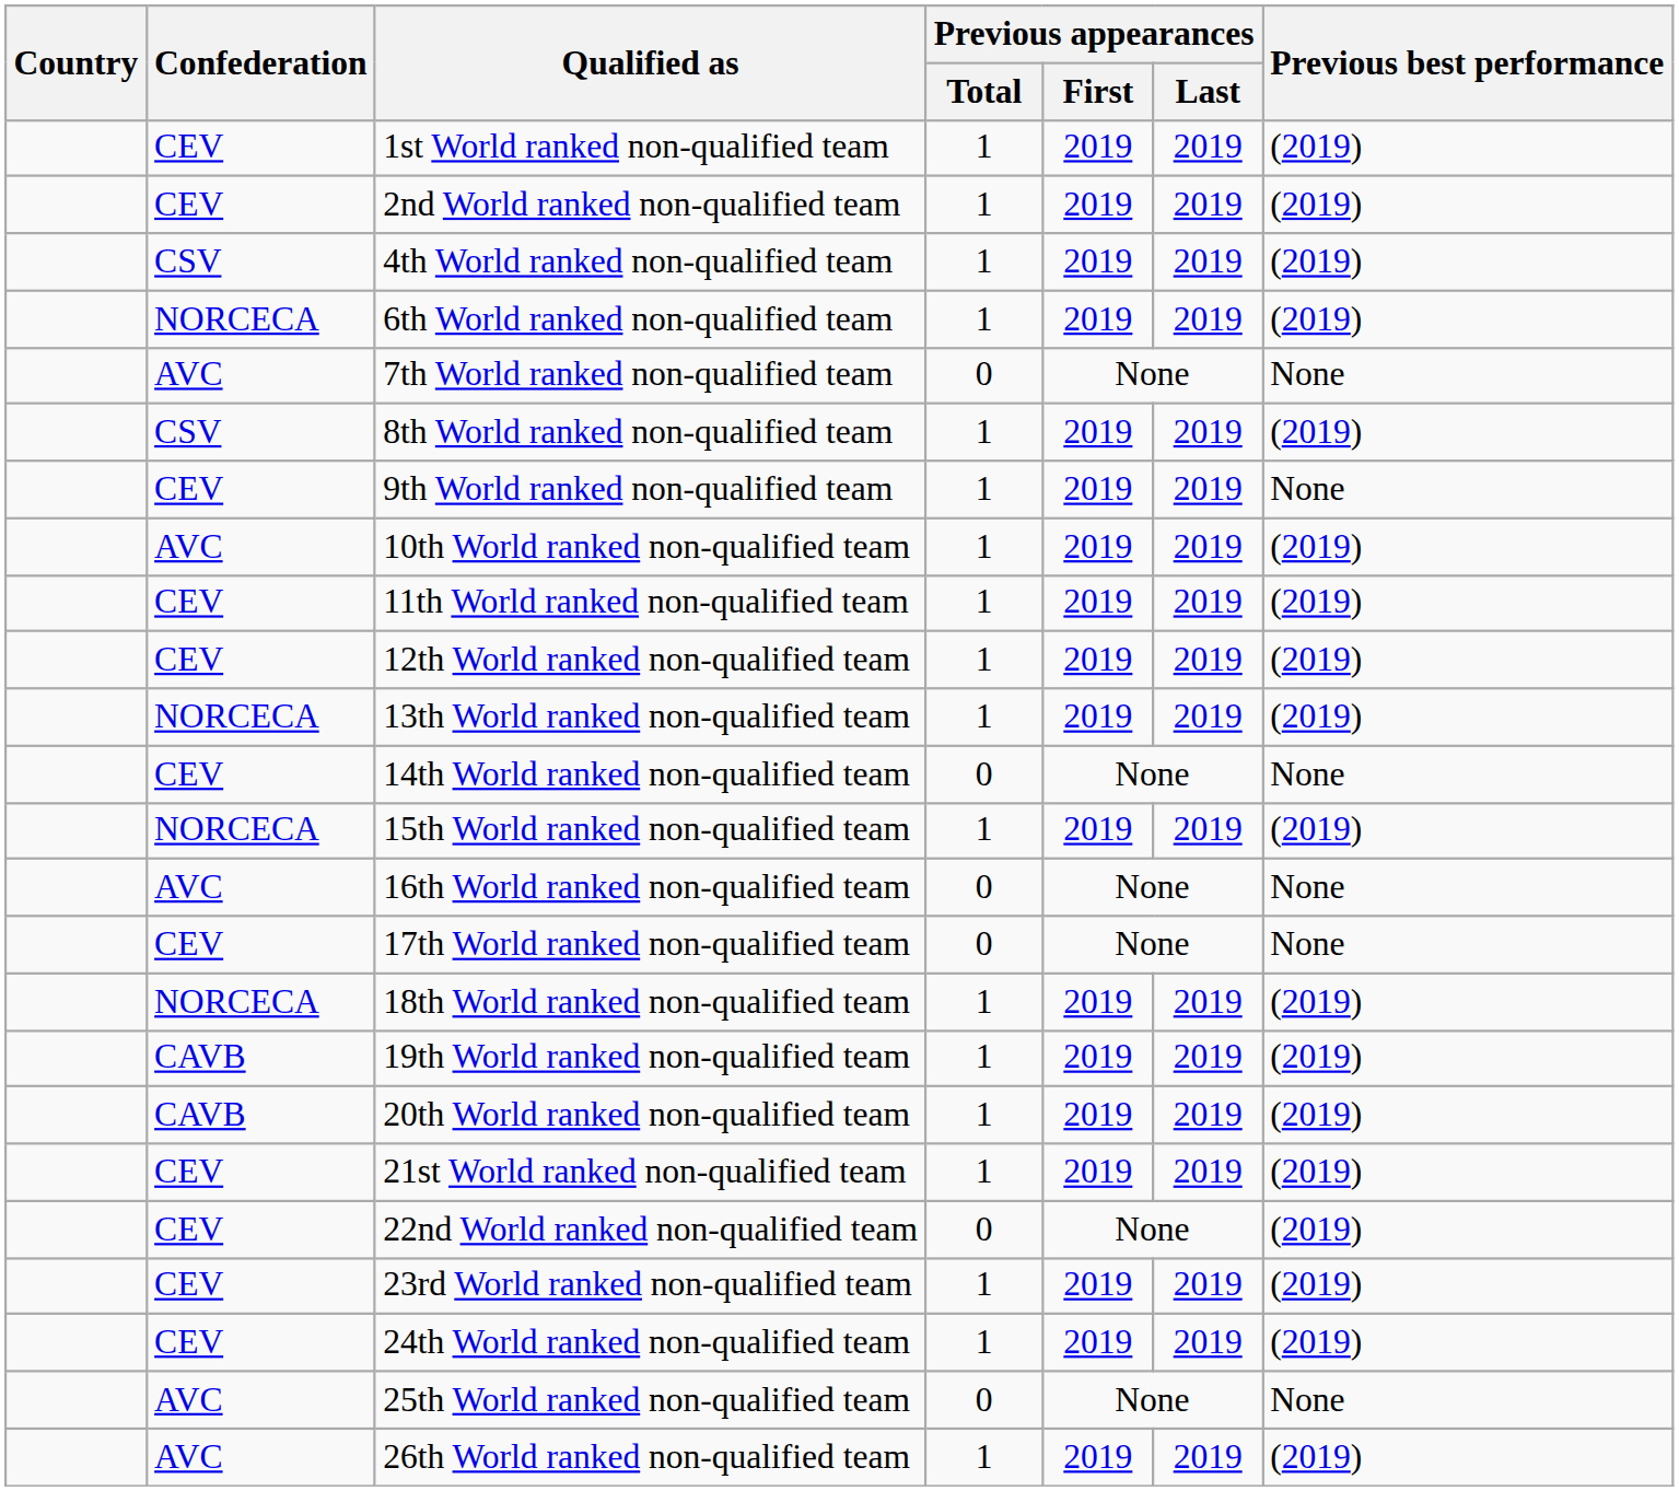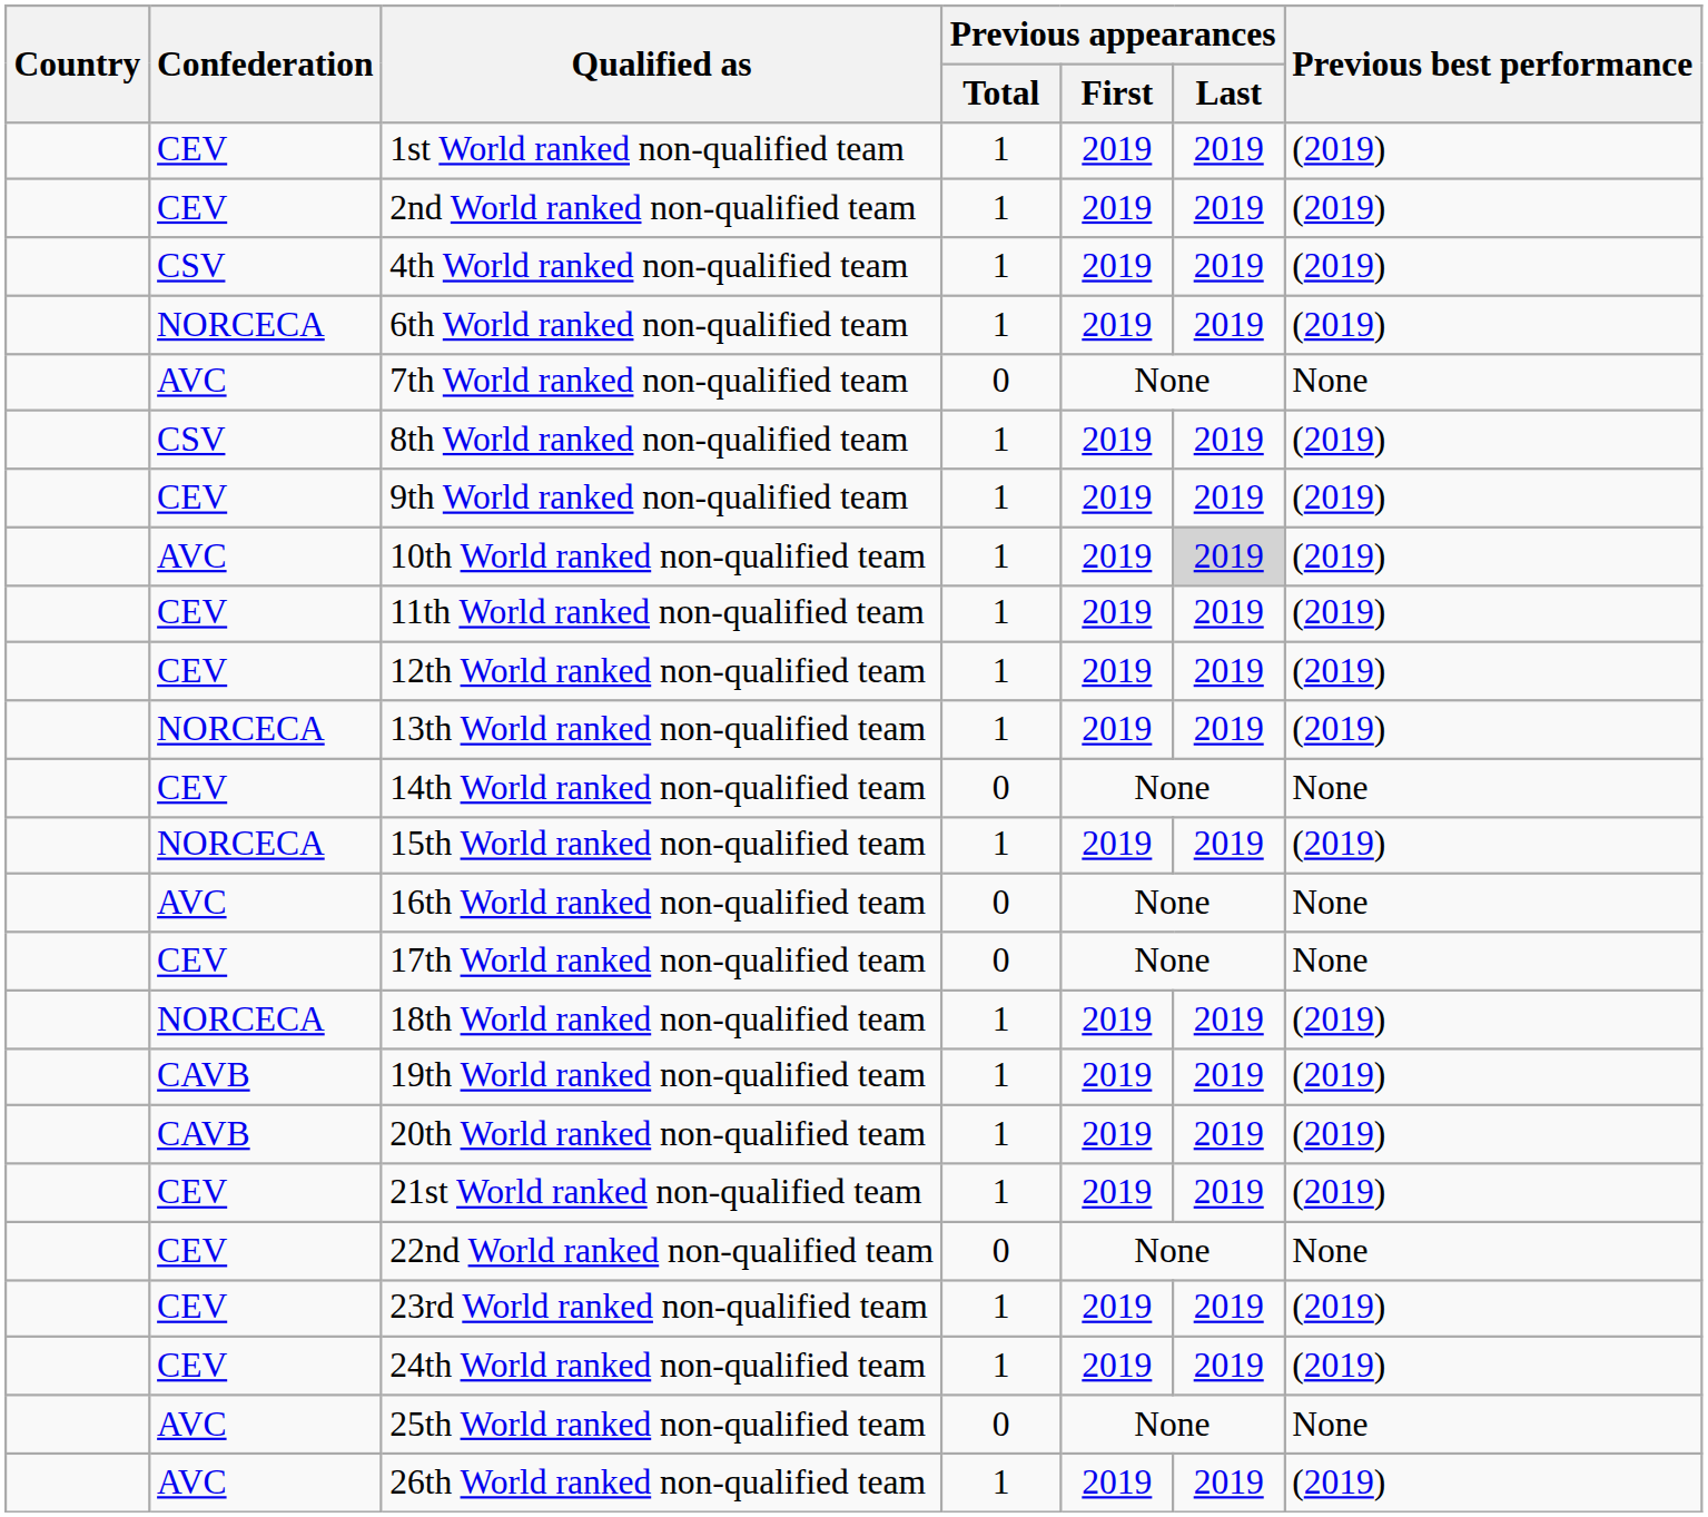9th World ranked non-qualified team | Previous best performance: None -> (2019)
10th World ranked non-qualified team | Previous appearances / Last: no background -> lightgrey background
22nd World ranked non-qualified team | Previous best performance: (2019) -> None
